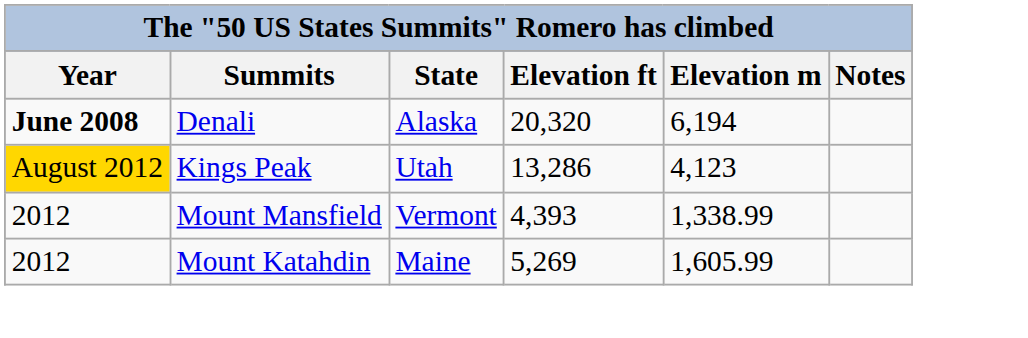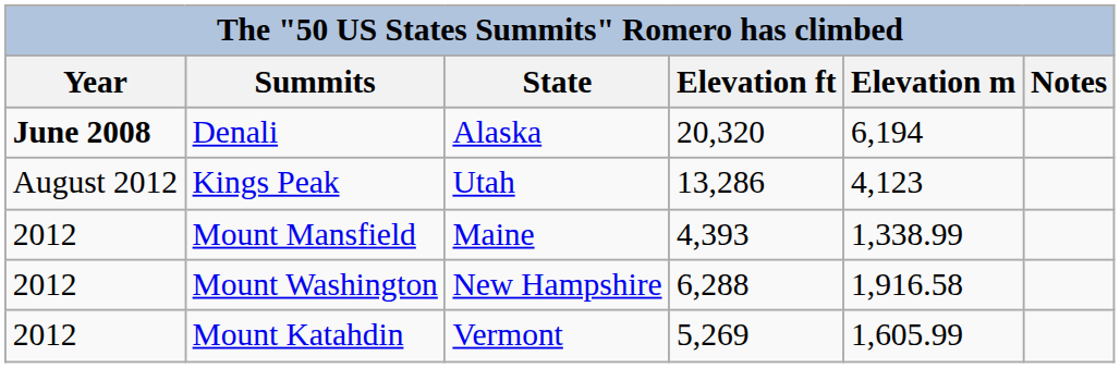Kings Peak | Year: gold background -> no background
Mount Mansfield | State: Vermont -> Maine
+ row: 2012 | Mount Washington | New Hampshire | 6,288 | 1,916.58
Mount Katahdin | State: Maine -> Vermont
